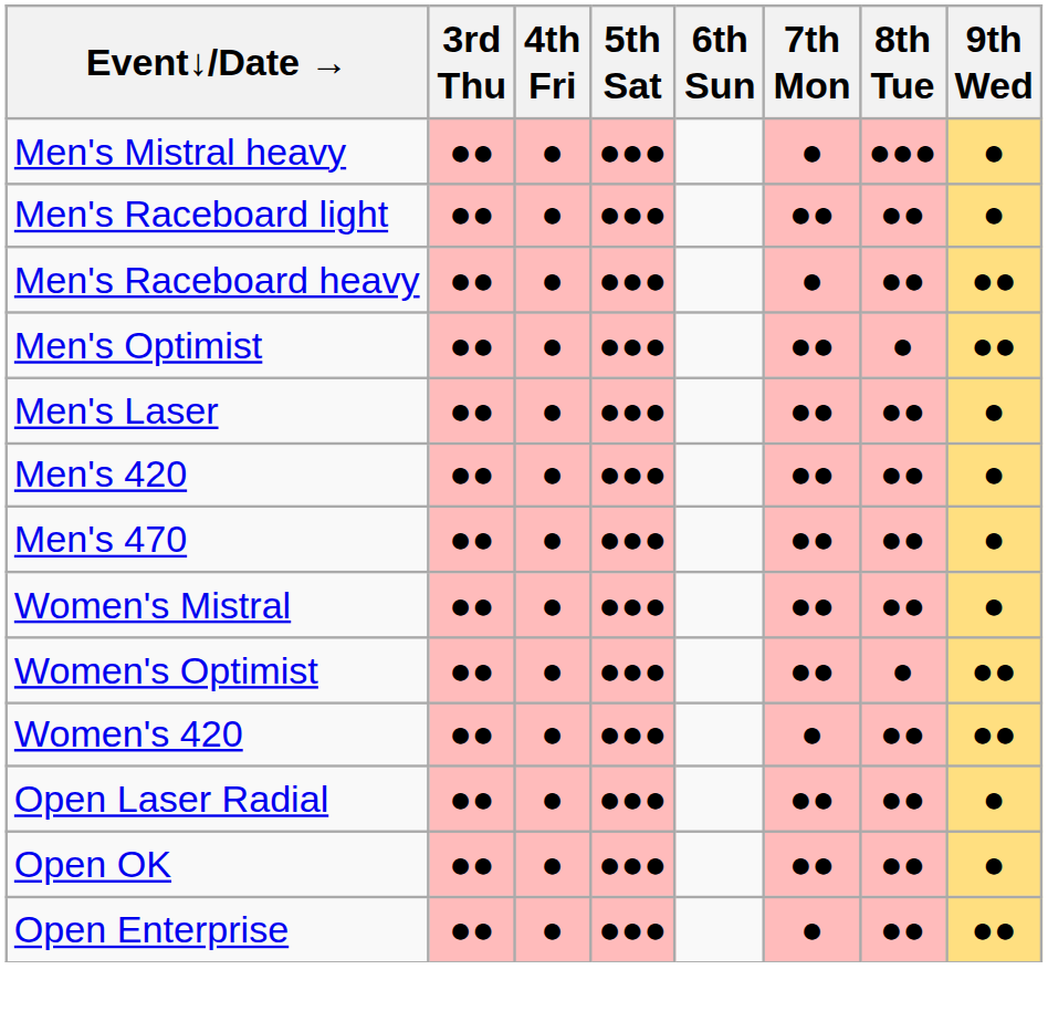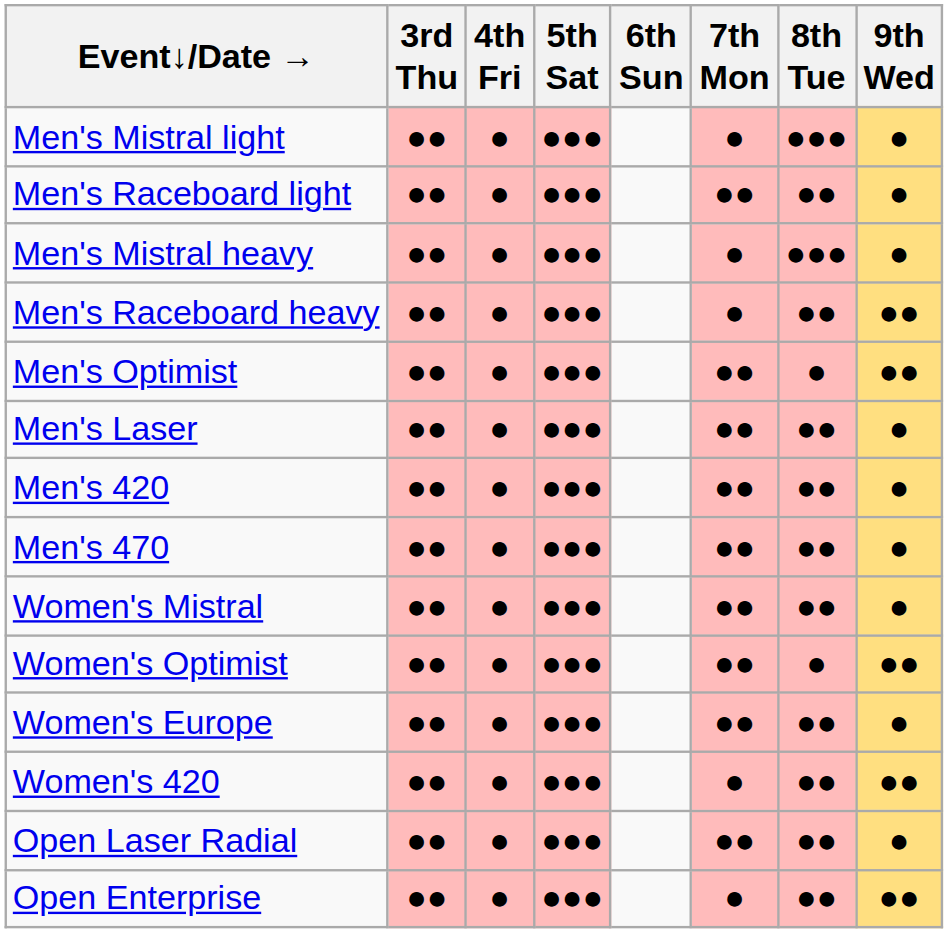+ row: Men's Mistral light | ●● | ● | ●●● | ● | ●●● | ●
rows swapped: Men's Mistral heavy <-> Men's Raceboard light
+ row: Women's Europe | ●● | ● | ●●● | ●● | ●● | ●
- row: Open OK | ●● | ● | ●●● | ●● | ●● | ●
